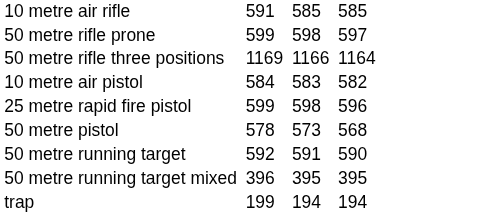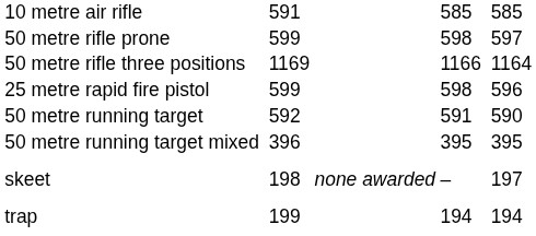- row: 10 metre air pistol | 584 | 583 | 582
- row: 50 metre pistol | 578 | 573 | 568
+ row: skeet | 198 | none awarded | – | 197
